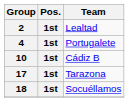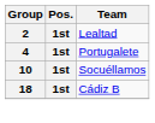10 | Team: Cádiz B -> Socuéllamos
- row: 17 | 1st | Tarazona
18 | Team: Socuéllamos -> Cádiz B
